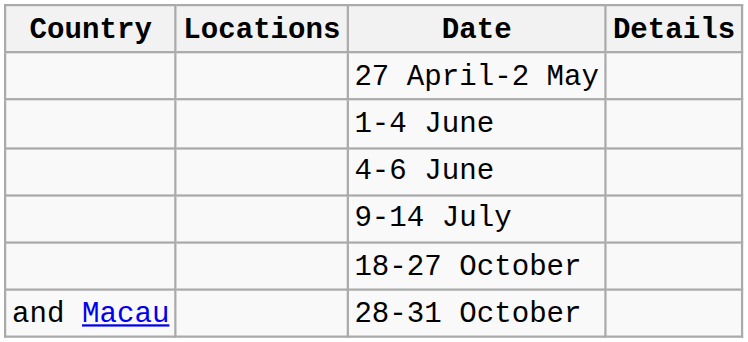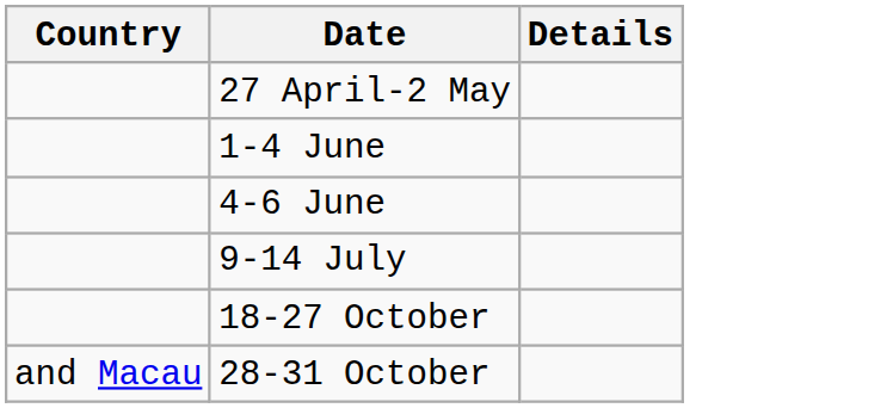- column: Locations
